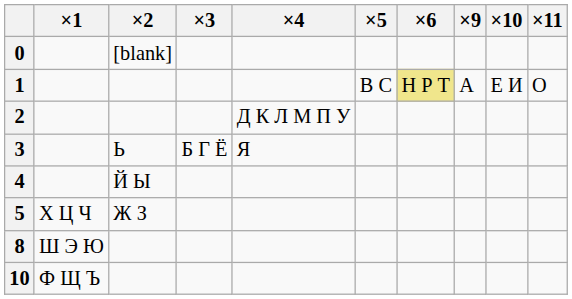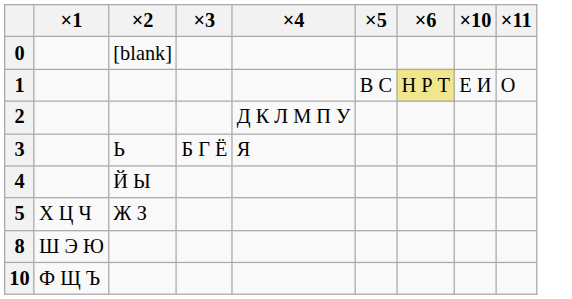- column: ×9 | А
